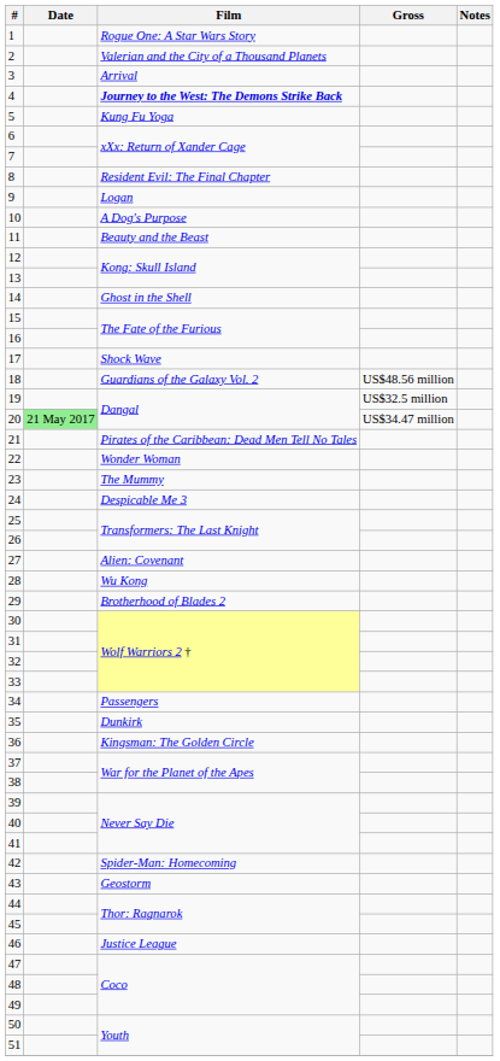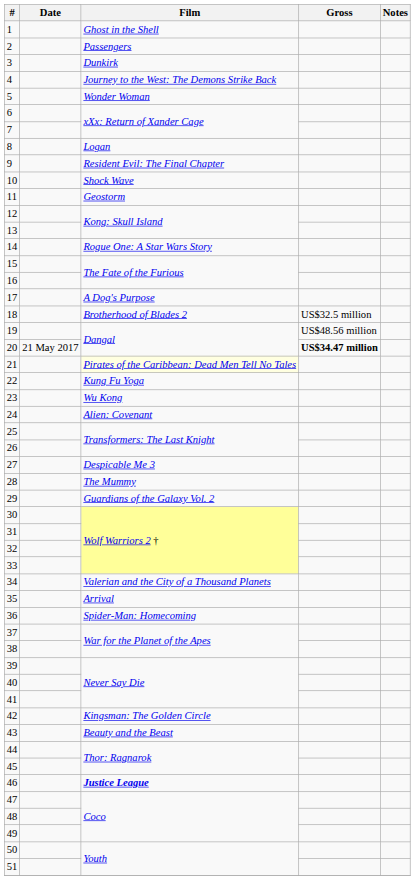1 | Film: Rogue One: A Star Wars Story -> Ghost in the Shell
2 | Film: Valerian and the City of a Thousand Planets -> Passengers
3 | Film: Arrival -> Dunkirk
4 | Film: bold -> normal
5 | Film: Kung Fu Yoga -> Wonder Woman
8 | Film: Resident Evil: The Final Chapter -> Logan
9 | Film: Logan -> Resident Evil: The Final Chapter
10 | Film: A Dog's Purpose -> Shock Wave
11 | Film: Beauty and the Beast -> Geostorm
14 | Film: Ghost in the Shell -> Rogue One: A Star Wars Story
17 | Film: Shock Wave -> A Dog's Purpose
18 | Film: Guardians of the Galaxy Vol. 2 -> Brotherhood of Blades 2
18 | Gross: US$48.56 million -> US$32.5 million
19 | Gross: US$32.5 million -> US$48.56 million
20 | Date: lightgreen background -> no background
20 | Gross: normal -> bold
21 | Film: no background -> lightyellow background
22 | Film: Wonder Woman -> Kung Fu Yoga
23 | Film: The Mummy -> Wu Kong
24 | Film: Despicable Me 3 -> Alien: Covenant
27 | Film: Alien: Covenant -> Despicable Me 3
28 | Film: Wu Kong -> The Mummy
29 | Film: Brotherhood of Blades 2 -> Guardians of the Galaxy Vol. 2
34 | Film: Passengers -> Valerian and the City of a Thousand Planets
35 | Film: Dunkirk -> Arrival
36 | Film: Kingsman: The Golden Circle -> Spider-Man: Homecoming
42 | Film: Spider-Man: Homecoming -> Kingsman: The Golden Circle
43 | Film: Geostorm -> Beauty and the Beast
46 | Film: normal -> bold
